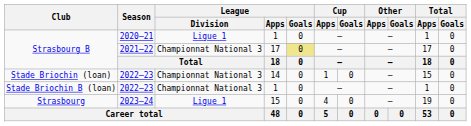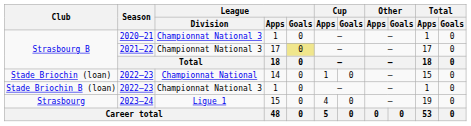Strasbourg B / 2020–21 | League / Division: Ligue 1 -> Championnat National 3
Stade Briochin (loan) | League / Division: Championnat National 3 -> Championnat National
